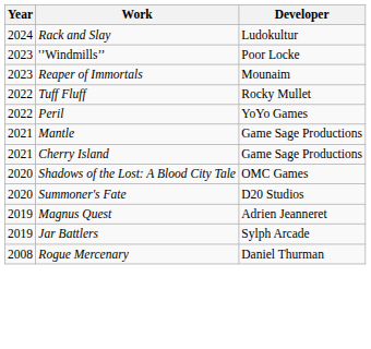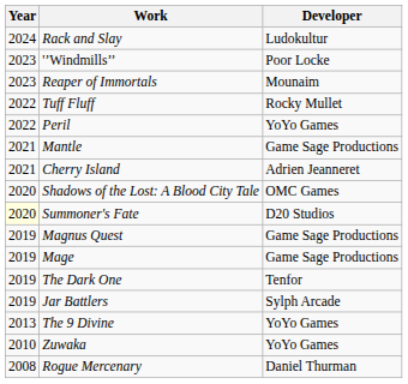Cherry Island | Developer: Game Sage Productions -> Adrien Jeanneret
Summoner's Fate | Year: no background -> lightyellow background
Magnus Quest | Developer: Adrien Jeanneret -> Game Sage Productions
+ row: 2019 | Mage | Game Sage Productions
+ row: 2019 | The Dark One | Tenfor
+ row: 2013 | The 9 Divine | YoYo Games
+ row: 2010 | Zuwaka | YoYo Games
